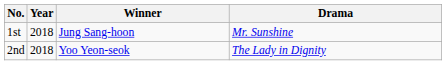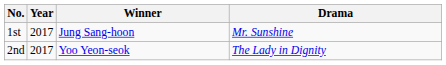1st | Year: 2018 -> 2017
2nd | Year: 2018 -> 2017
